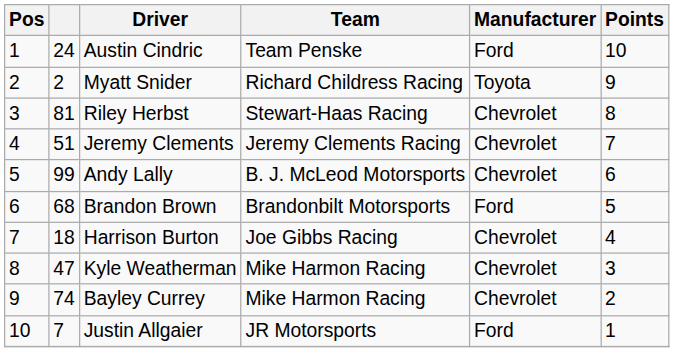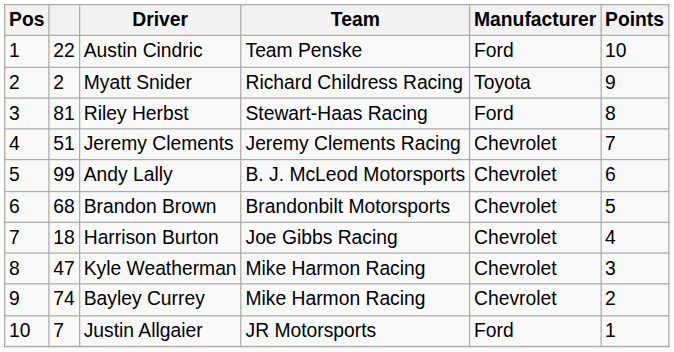Austin Cindric | column 2: 24 -> 22
Riley Herbst | Manufacturer: Chevrolet -> Ford
Brandon Brown | Manufacturer: Ford -> Chevrolet
